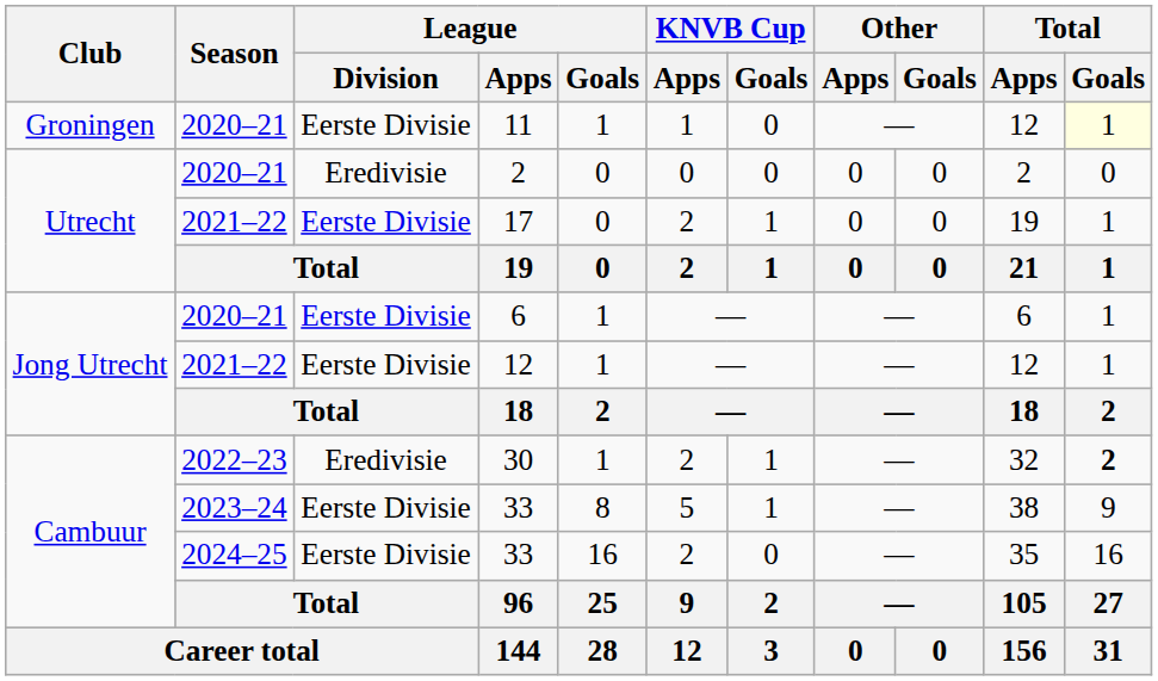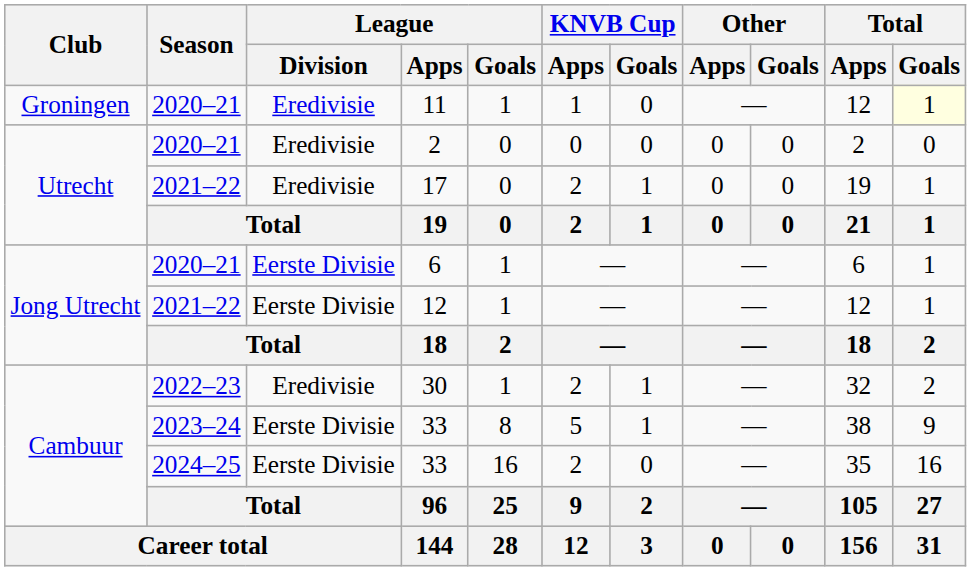11 | League / Division: Eerste Divisie -> Eredivisie
17 | League / Division: Eerste Divisie -> Eredivisie
30 | Total / Goals: bold -> normal
